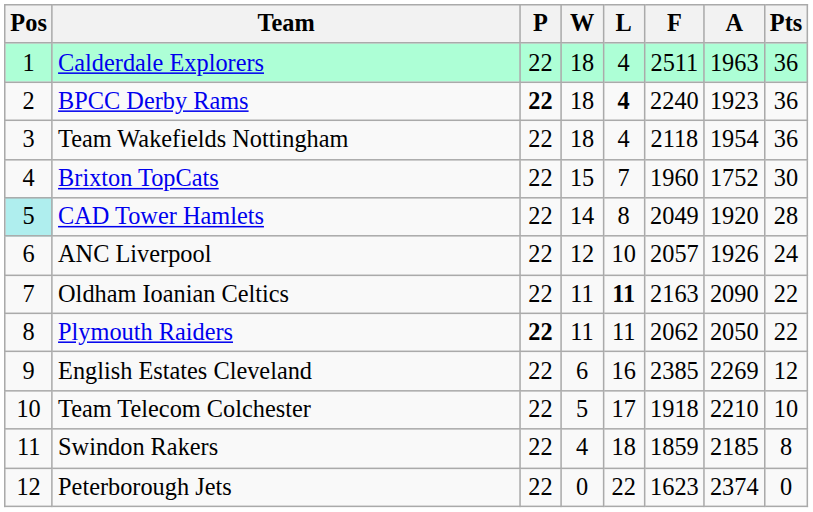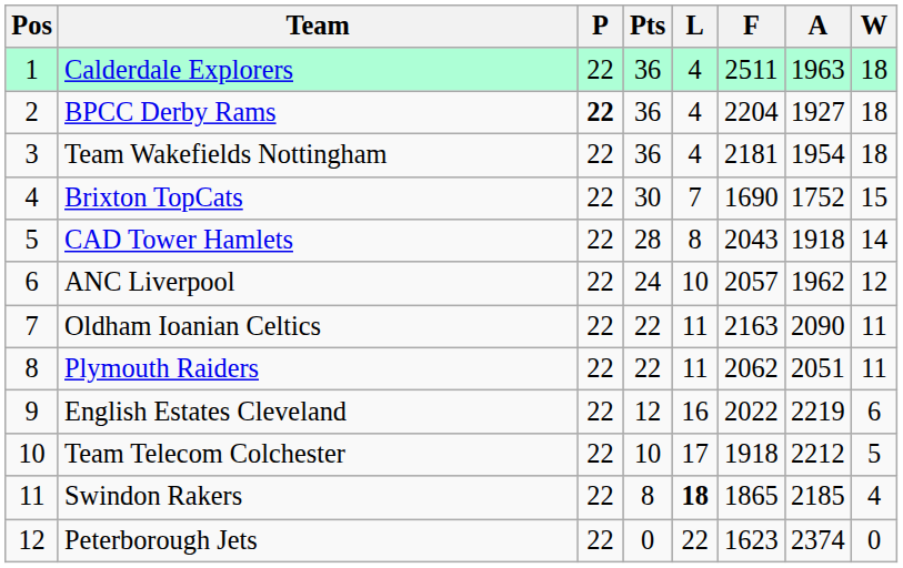columns swapped: W <-> Pts
BPCC Derby Rams | L: bold -> normal
BPCC Derby Rams | F: 2240 -> 2204
BPCC Derby Rams | A: 1923 -> 1927
Team Wakefields Nottingham | F: 2118 -> 2181
Brixton TopCats | F: 1960 -> 1690
CAD Tower Hamlets | Pos: paleturquoise background -> no background
CAD Tower Hamlets | F: 2049 -> 2043
CAD Tower Hamlets | A: 1920 -> 1918
ANC Liverpool | A: 1926 -> 1962
Oldham Ioanian Celtics | L: bold -> normal
Plymouth Raiders | P: bold -> normal
Plymouth Raiders | A: 2050 -> 2051
English Estates Cleveland | F: 2385 -> 2022
English Estates Cleveland | A: 2269 -> 2219
Team Telecom Colchester | A: 2210 -> 2212
Swindon Rakers | L: normal -> bold
Swindon Rakers | F: 1859 -> 1865
